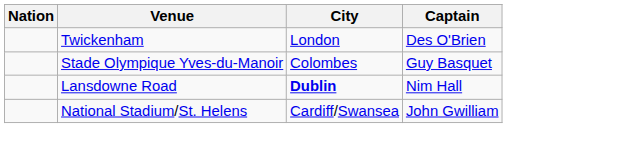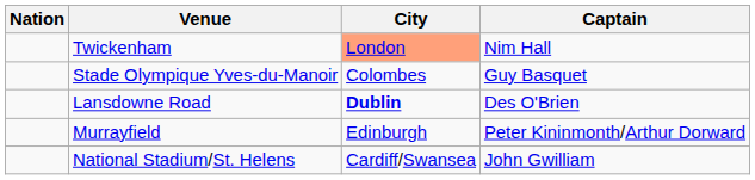Twickenham | City: no background -> lightsalmon background
Twickenham | Captain: Des O'Brien -> Nim Hall
Lansdowne Road | Captain: Nim Hall -> Des O'Brien
+ row: Murrayfield | Edinburgh | Peter Kininmonth/Arthur Dorward
